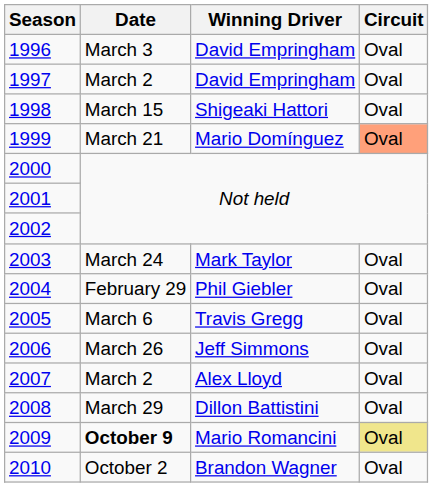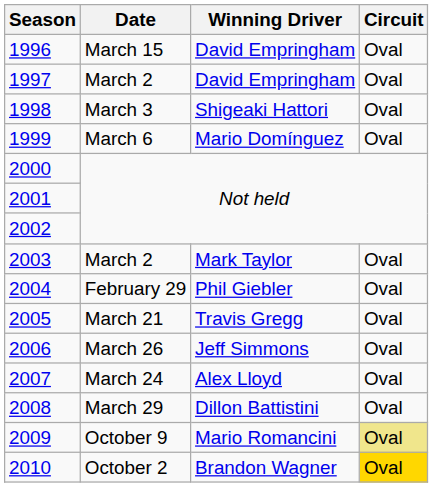1996 | Date: March 3 -> March 15
1998 | Date: March 15 -> March 3
1999 | Date: March 21 -> March 6
1999 | Circuit: lightsalmon background -> no background
2003 | Date: March 24 -> March 2
2005 | Date: March 6 -> March 21
2007 | Date: March 2 -> March 24
2009 | Date: bold -> normal
2010 | Circuit: no background -> gold background
